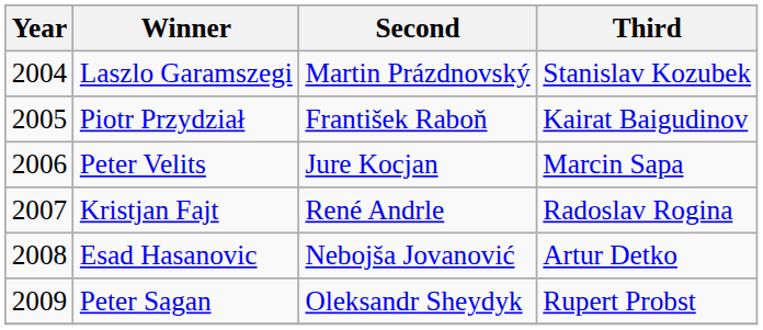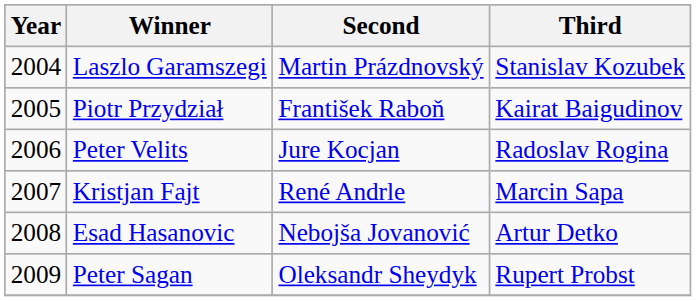Peter Velits | Third: Marcin Sapa -> Radoslav Rogina
Kristjan Fajt | Third: Radoslav Rogina -> Marcin Sapa
